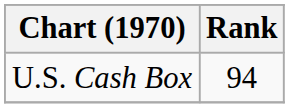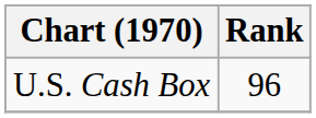U.S. Cash Box | Rank: 94 -> 96
